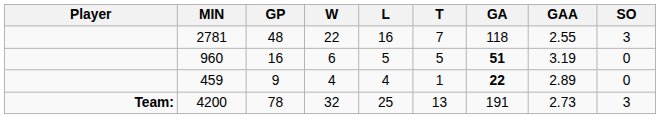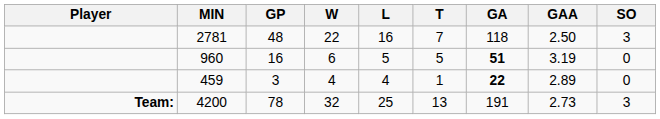2781 | GAA: 2.55 -> 2.50
459 | GP: 9 -> 3
